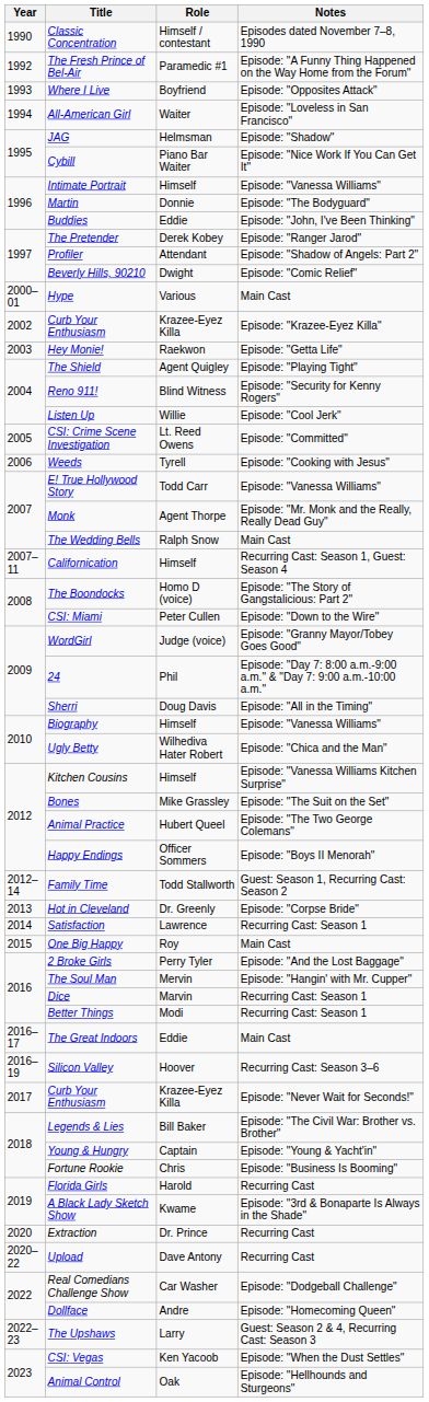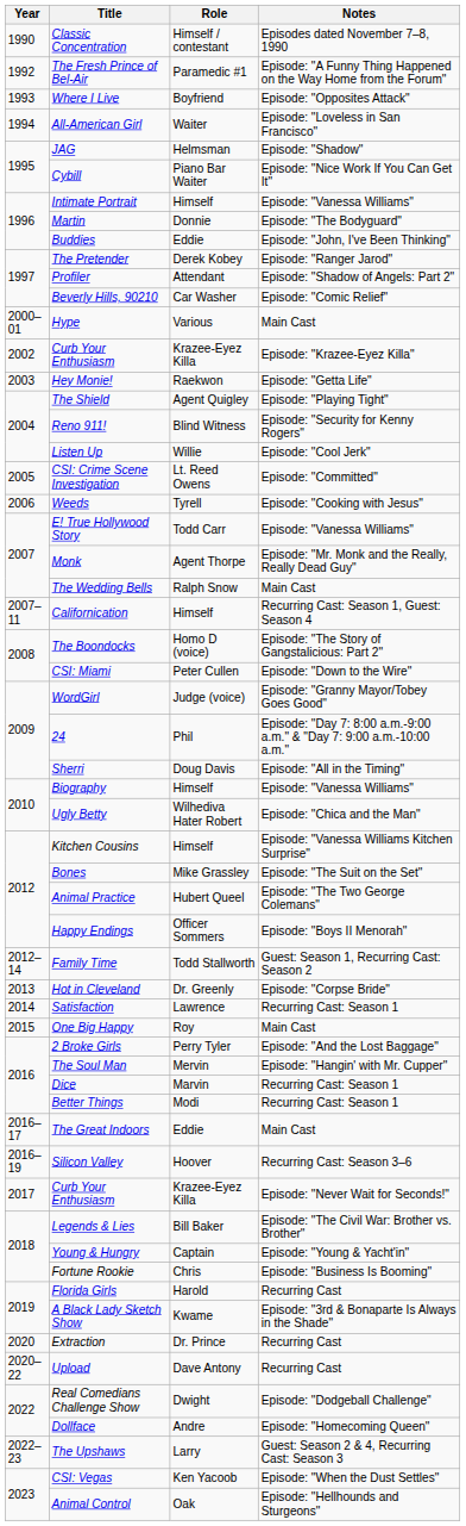Beverly Hills, 90210 | Role: Dwight -> Car Washer
Real Comedians Challenge Show | Role: Car Washer -> Dwight
